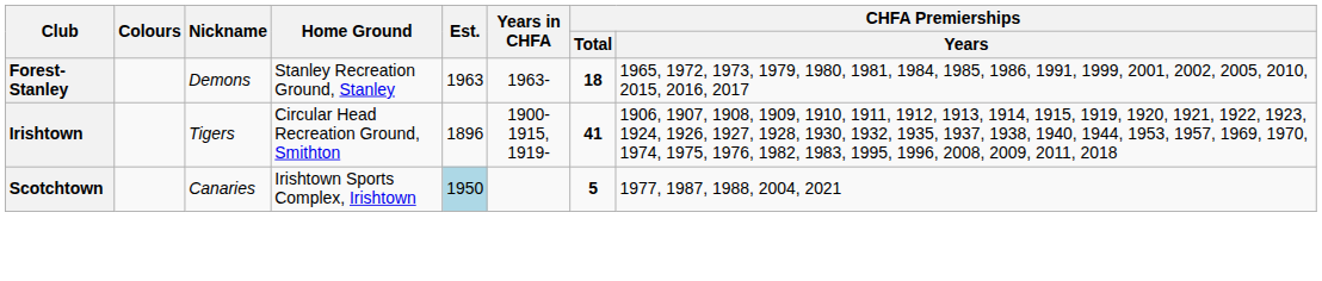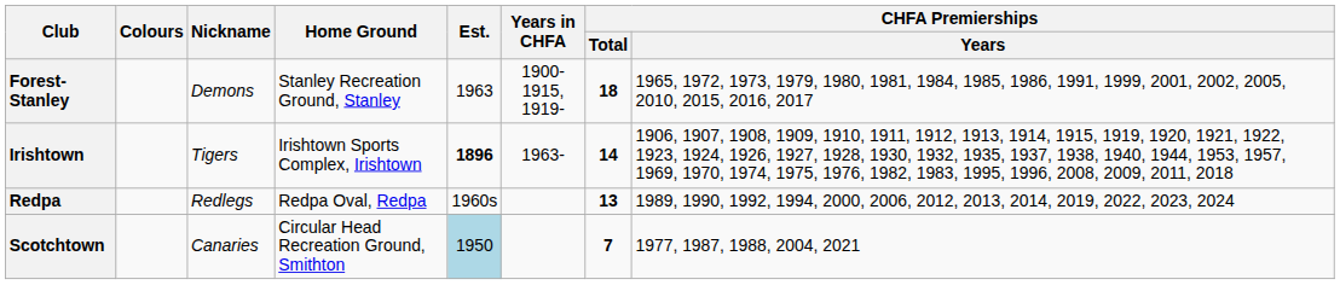Forest-Stanley | Years in CHFA: 1963- -> 1900-1915, 1919-
Irishtown | Home Ground: Circular Head Recreation Ground, Smithton -> Irishtown Sports Complex, Irishtown
Irishtown | Est.: normal -> bold
Irishtown | Years in CHFA: 1900-1915, 1919- -> 1963-
Irishtown | CHFA Premierships / Total: 41 -> 14
+ row: Redpa | Redlegs | Redpa Oval, Redpa | 1960s | 13 | 1989, 1990, 1992, 1994, 2000, 2006, 2012, 2013, 2014, 2019, 2022, 2023, 2024
Scotchtown | Home Ground: Irishtown Sports Complex, Irishtown -> Circular Head Recreation Ground, Smithton
Scotchtown | CHFA Premierships / Total: 5 -> 7
